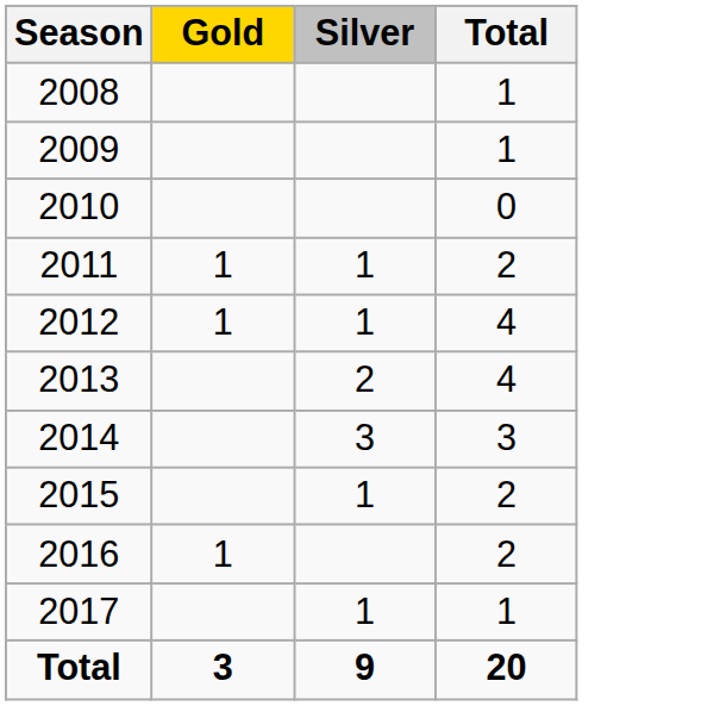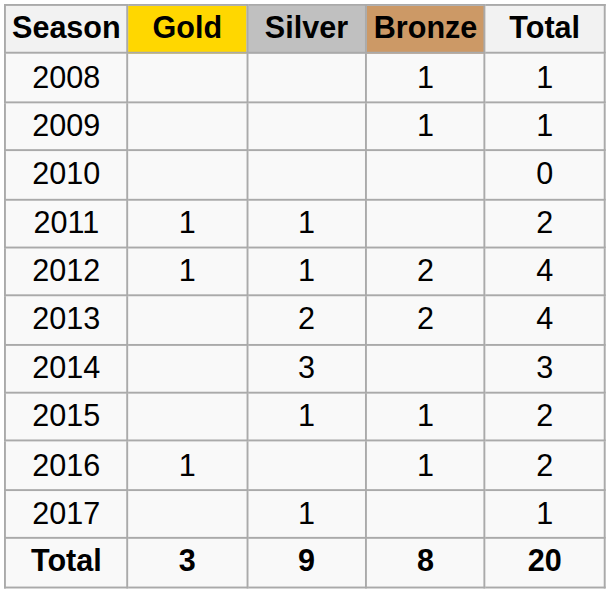+ column: Bronze | 1 | 1 | 2 | 2 | 1 | 1 | 8
